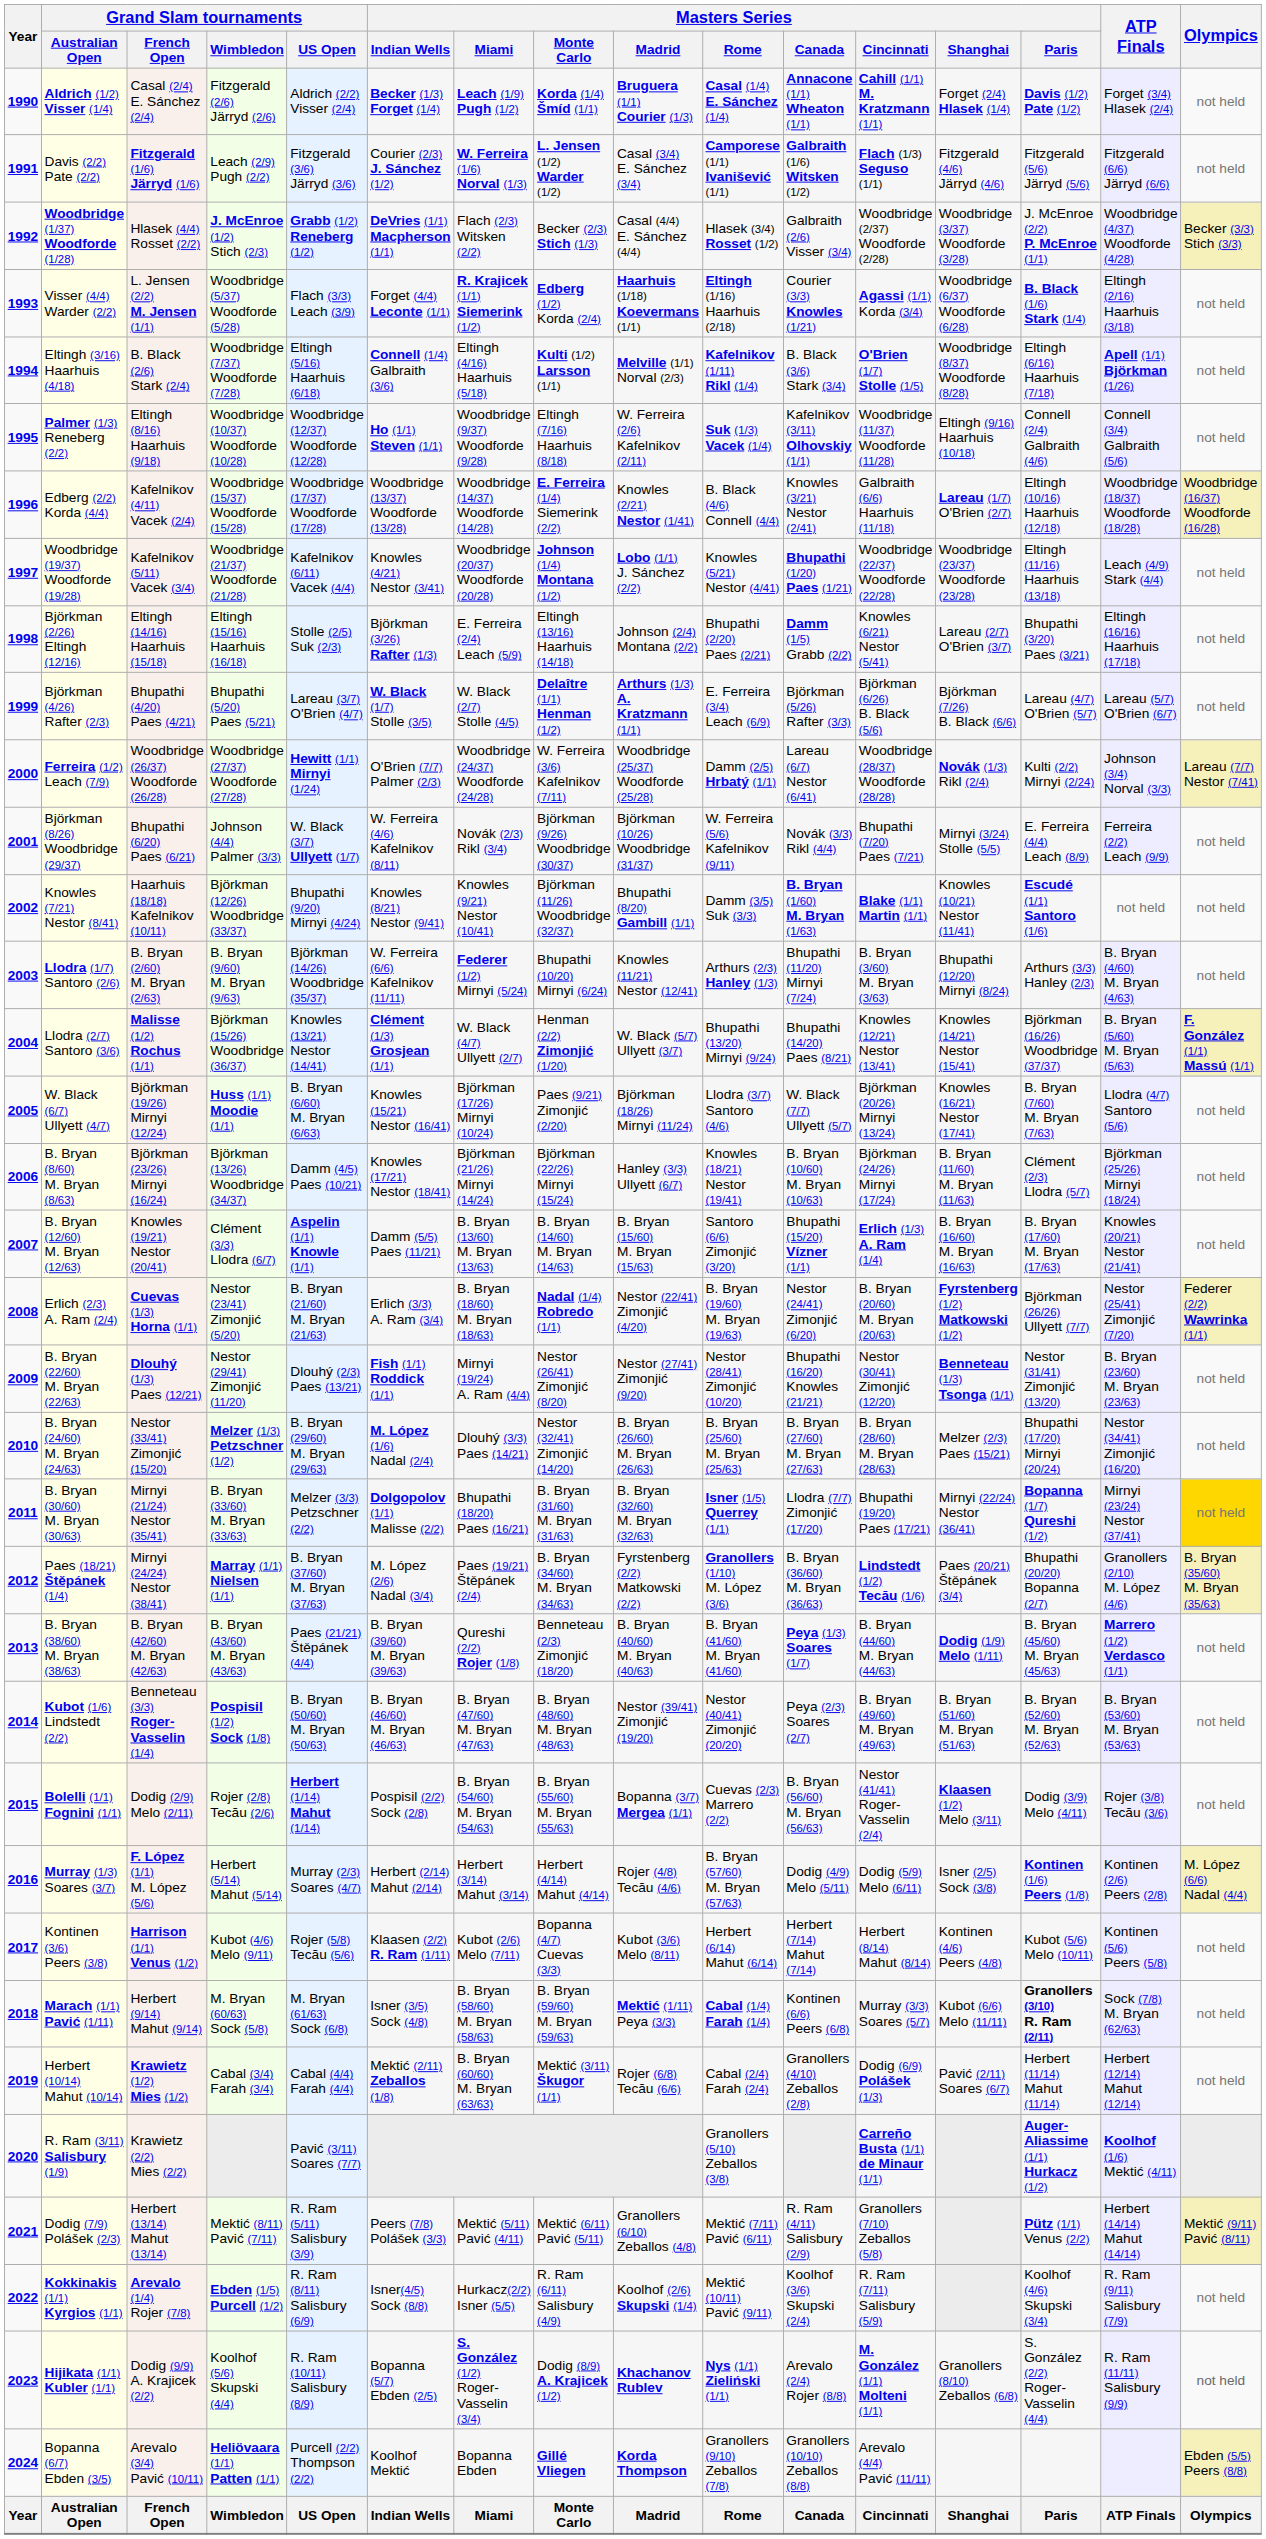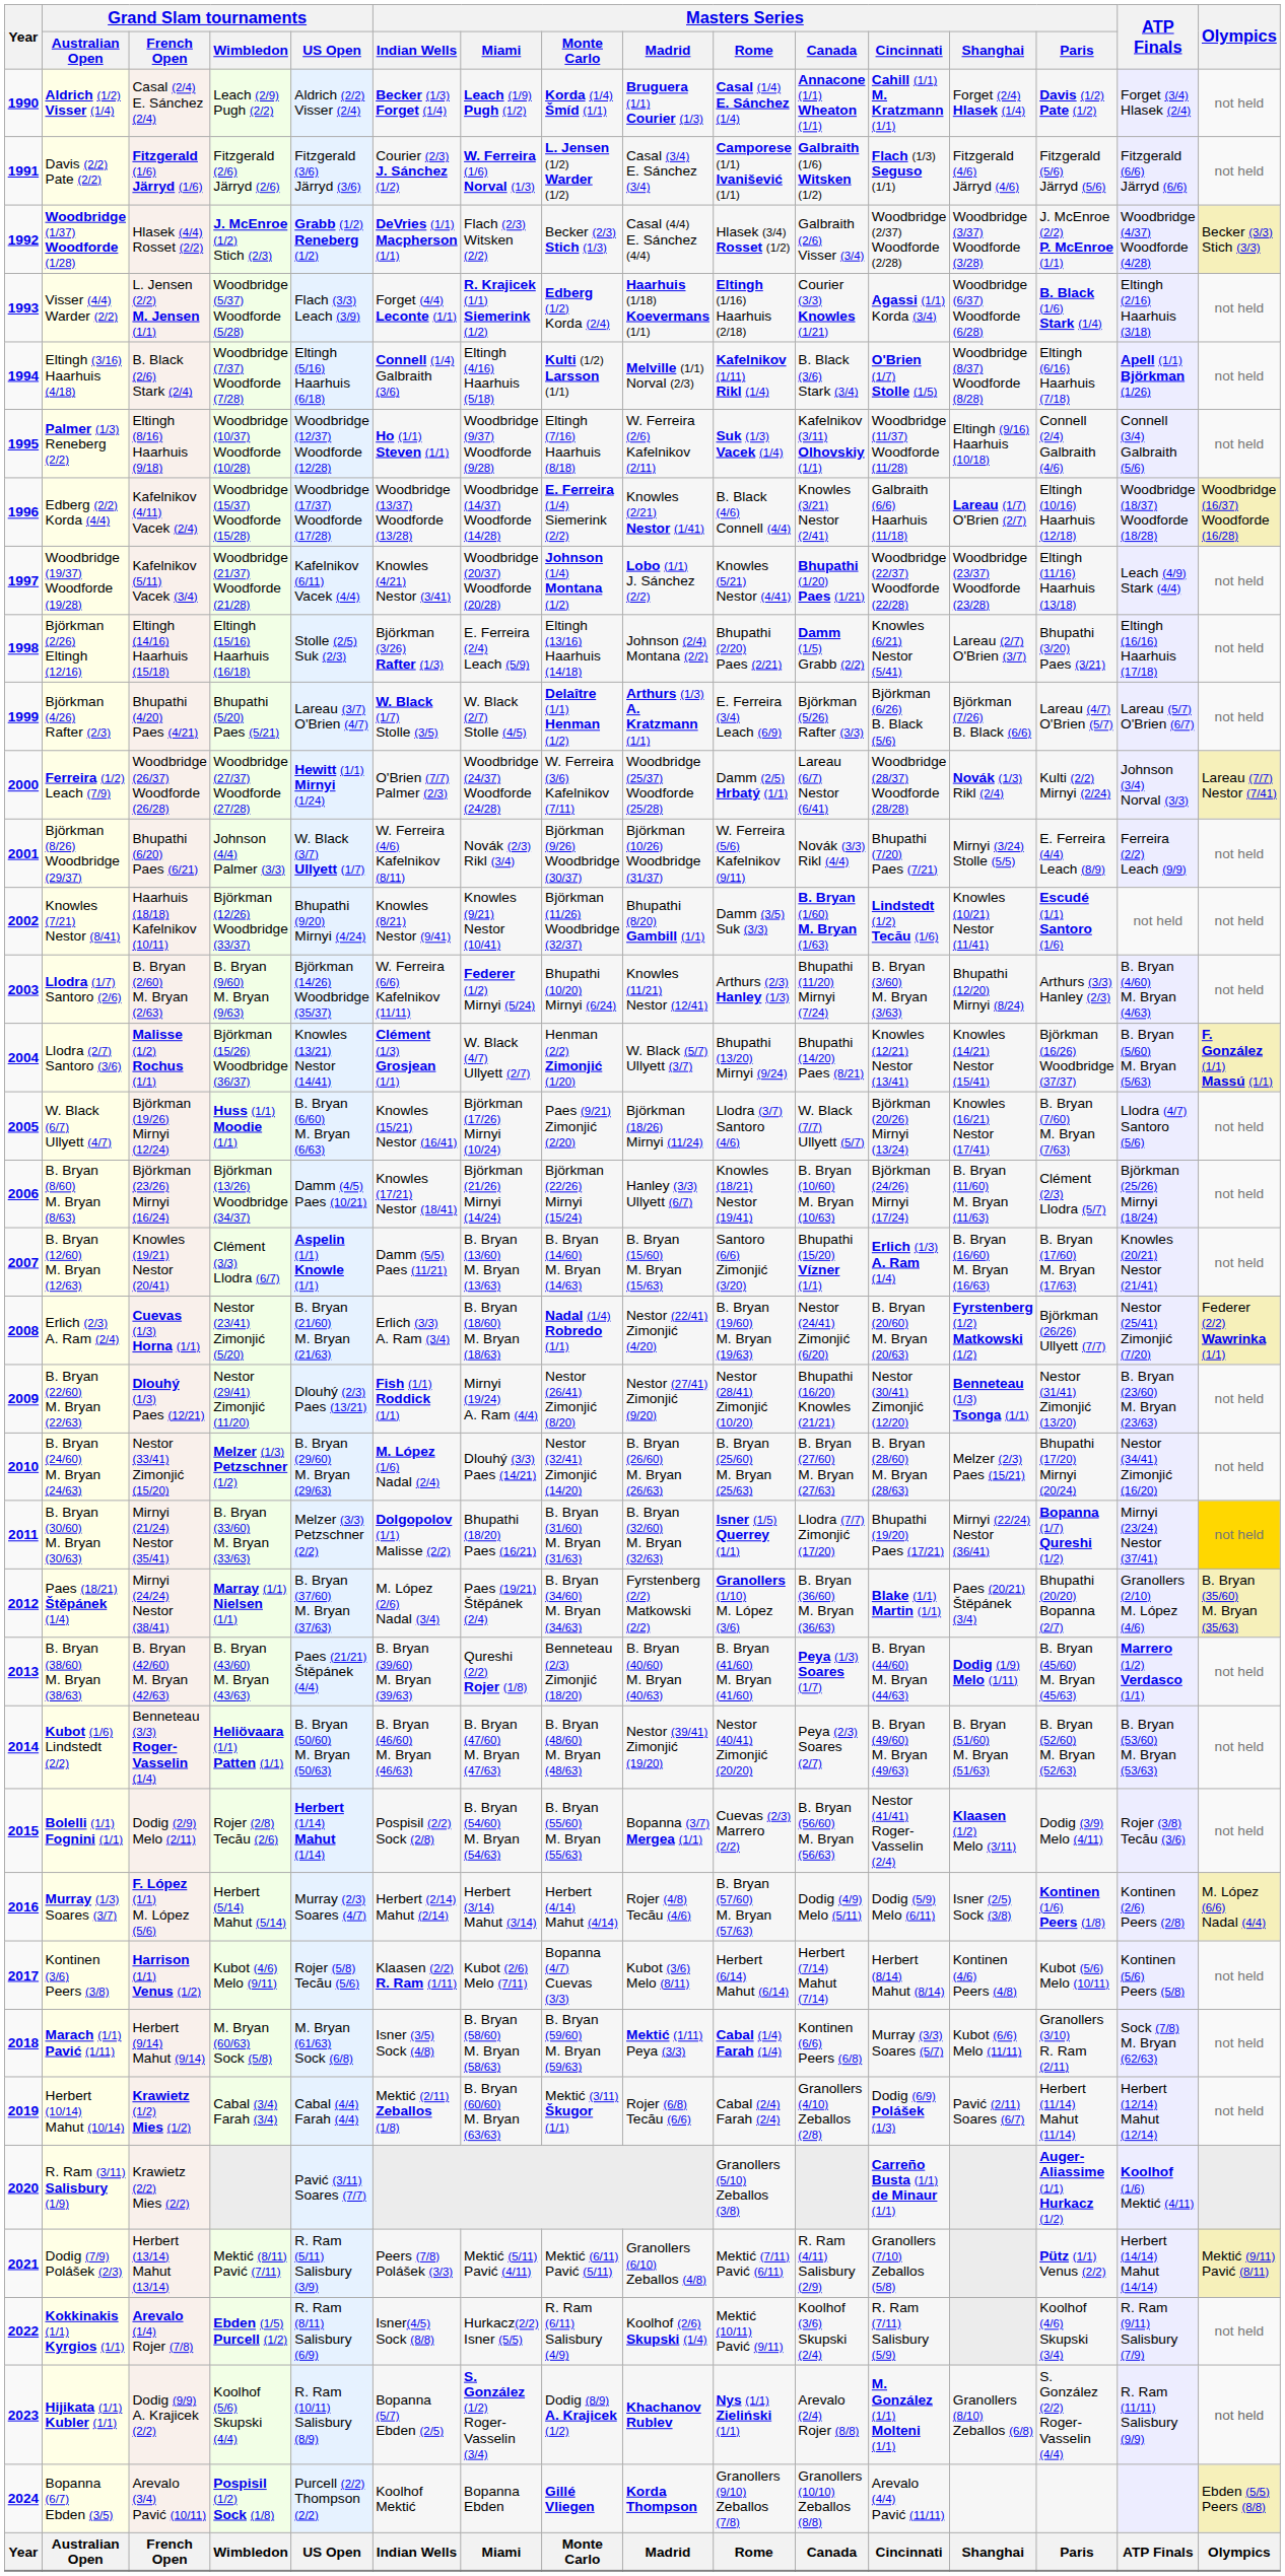Aldrich (1/2) Visser (1/4) | Grand Slam tournaments / Wimbledon: Fitzgerald (2/6) Järryd (2/6) -> Leach (2/9) Pugh (2/2)
Davis (2/2) Pate (2/2) | Grand Slam tournaments / Wimbledon: Leach (2/9) Pugh (2/2) -> Fitzgerald (2/6) Järryd (2/6)
Knowles (7/21) Nestor (8/41) | Masters Series / Cincinnati: Blake (1/1) Martin (1/1) -> Lindstedt (1/2) Tecău (1/6)
Paes (18/21) Štěpánek (1/4) | Masters Series / Cincinnati: Lindstedt (1/2) Tecău (1/6) -> Blake (1/1) Martin (1/1)
Kubot (1/6) Lindstedt (2/2) | Grand Slam tournaments / Wimbledon: Pospisil (1/2) Sock (1/8) -> Heliövaara (1/1) Patten (1/1)
Marach (1/1) Pavić (1/11) | Masters Series / Paris: bold -> normal
Bopanna (6/7) Ebden (3/5) | Grand Slam tournaments / Wimbledon: Heliövaara (1/1) Patten (1/1) -> Pospisil (1/2) Sock (1/8)
